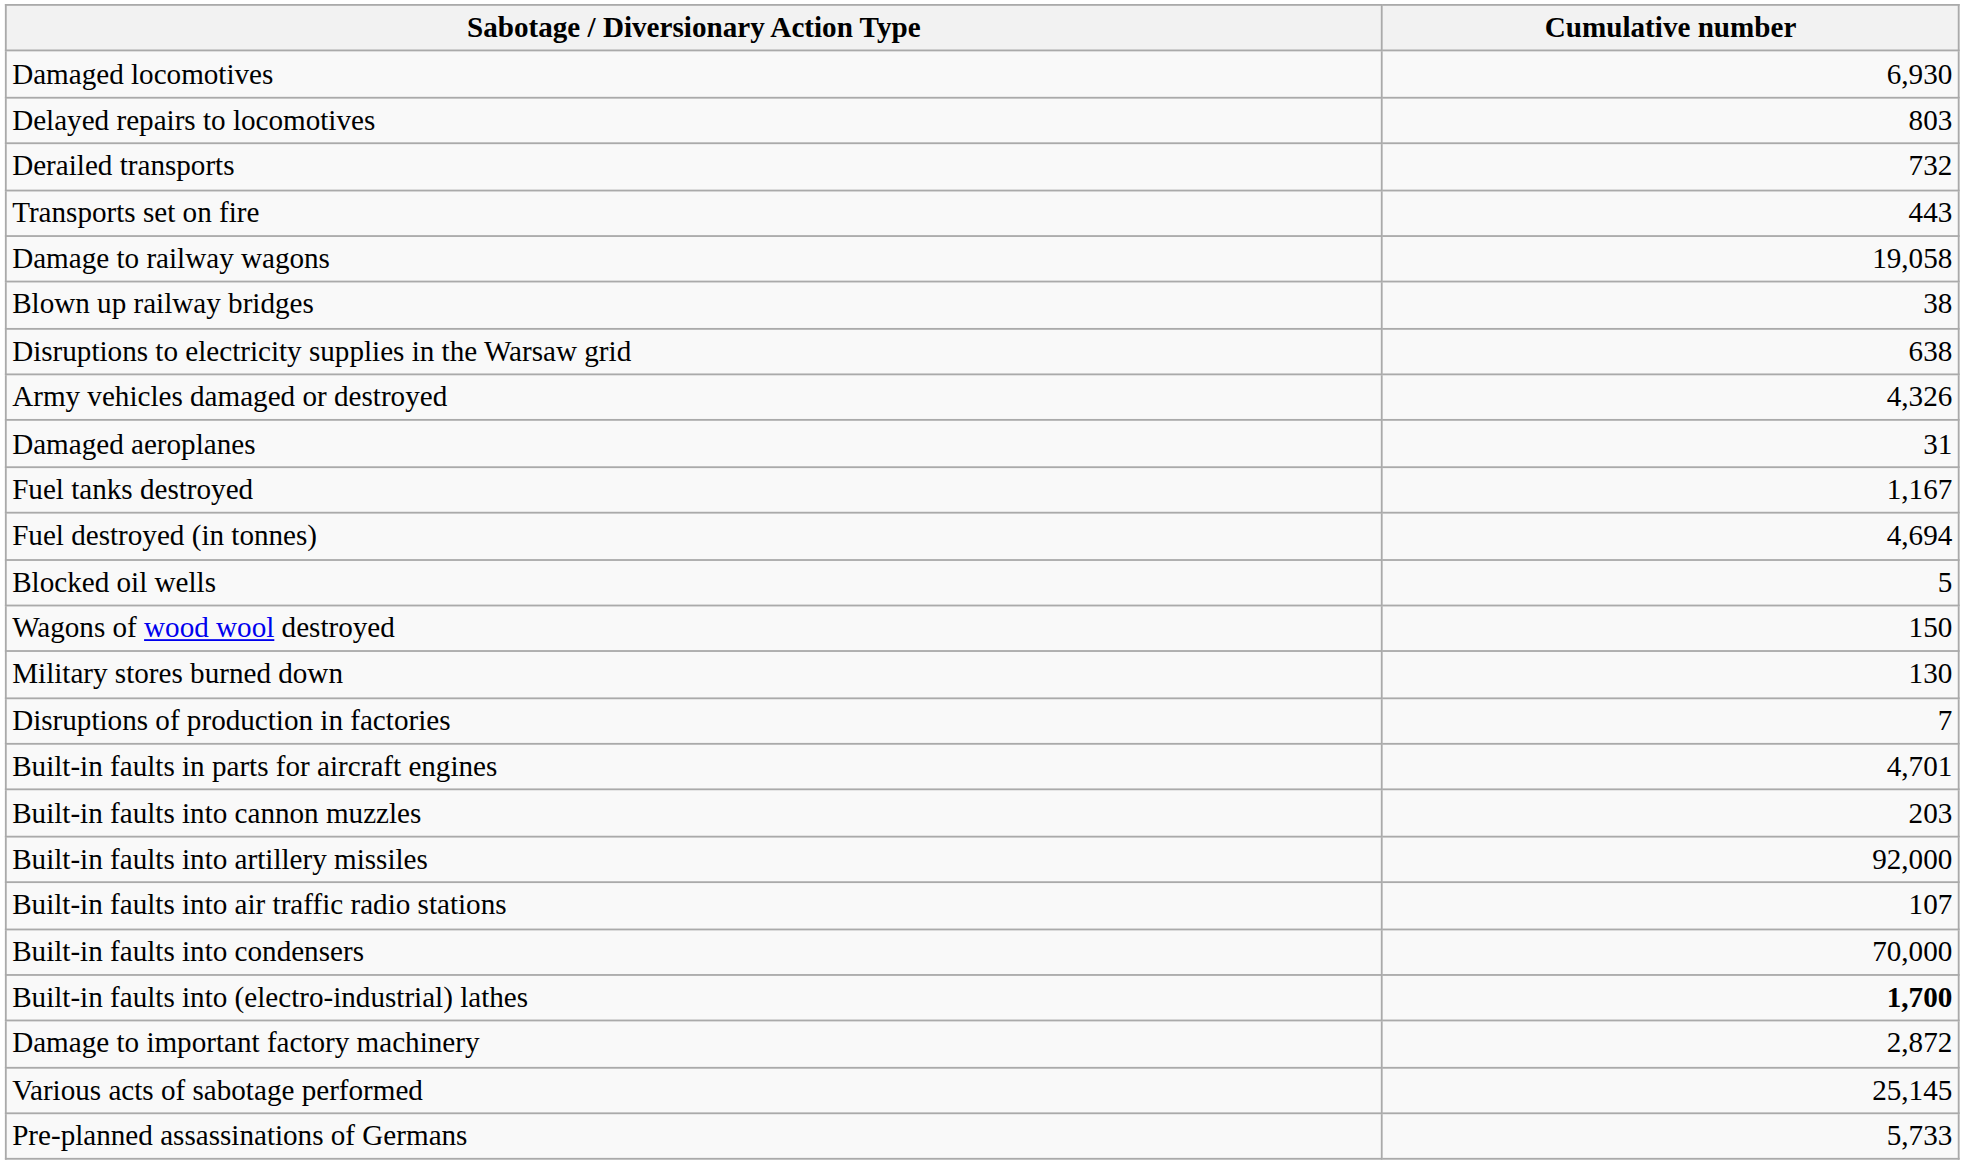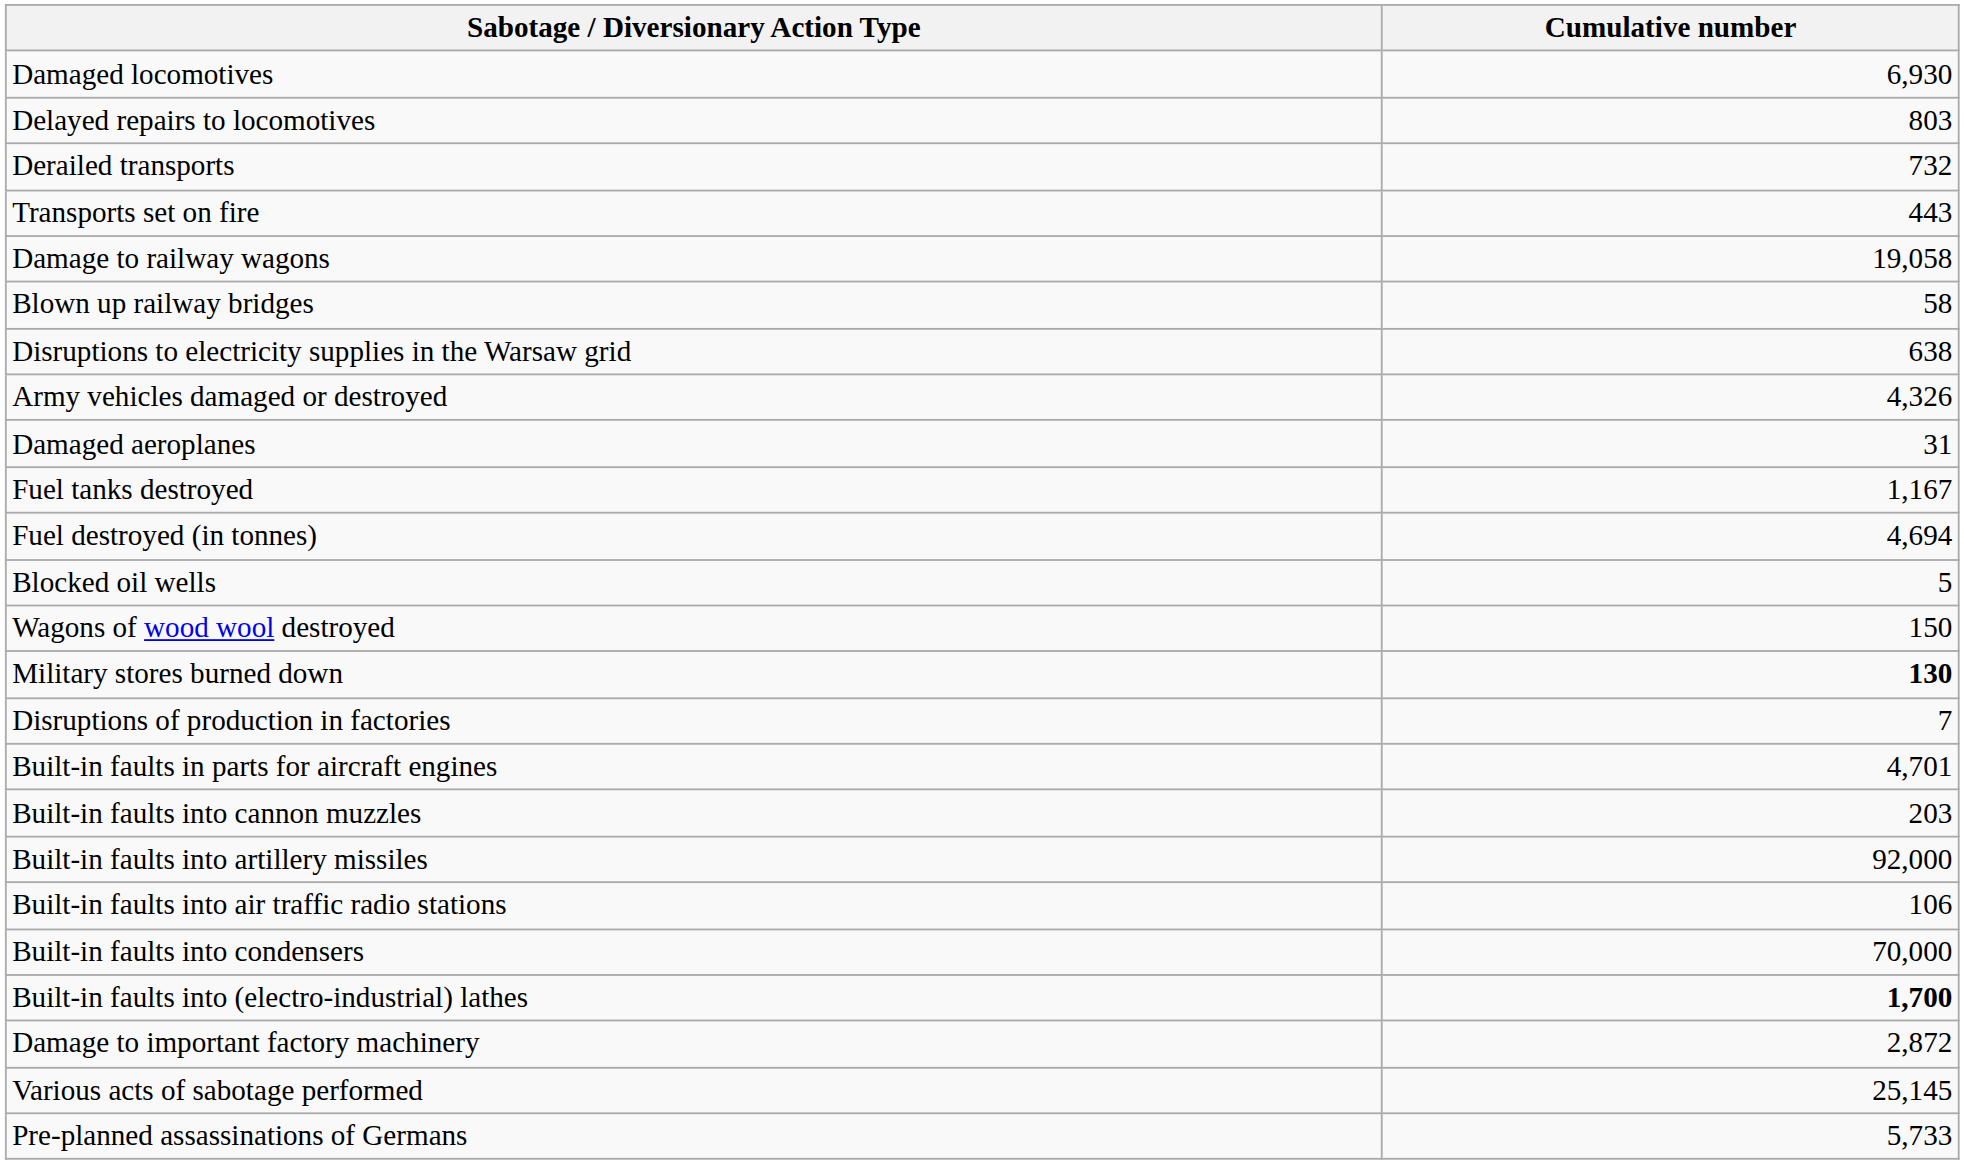Blown up railway bridges | Cumulative number: 38 -> 58
Military stores burned down | Cumulative number: normal -> bold
Built-in faults into air traffic radio stations | Cumulative number: 107 -> 106
